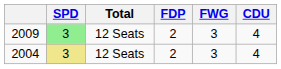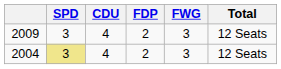columns swapped: CDU <-> Total
2009 | SPD: lightgreen background -> no background
